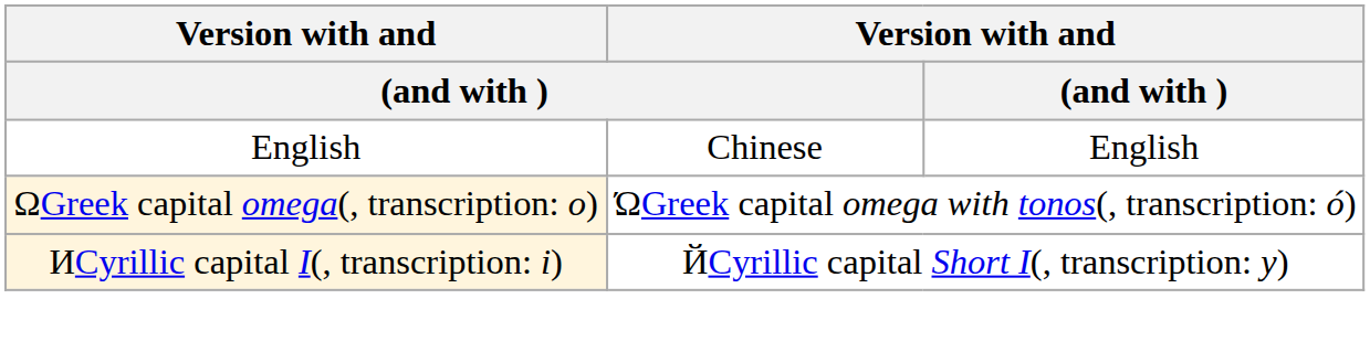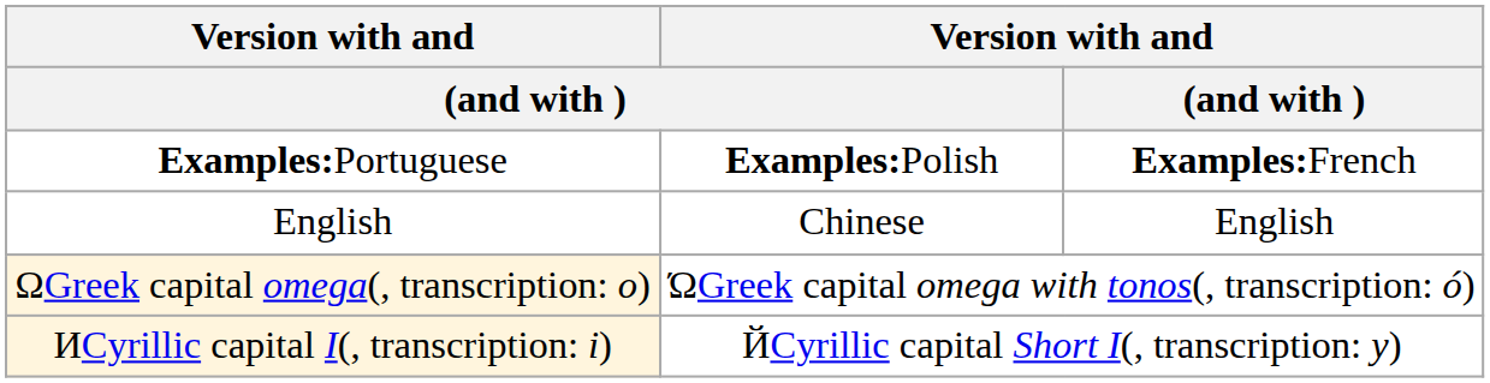+ row: Examples:Portuguese | Examples:Polish | Examples:French
